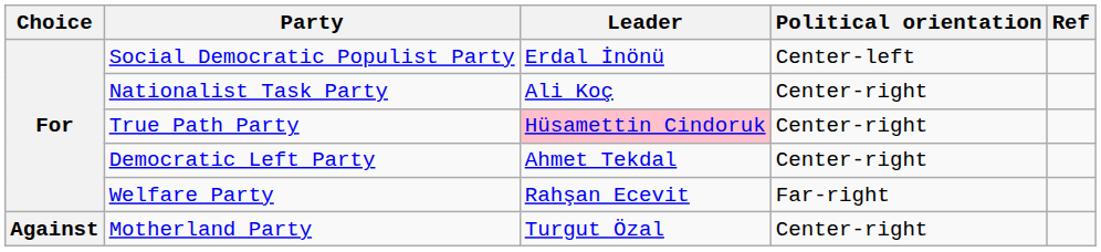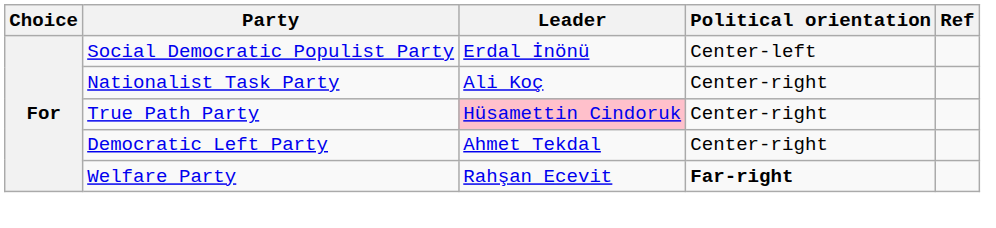Welfare Party | Political orientation: normal -> bold
- row: Against | Motherland Party | Turgut Özal | Center-right
